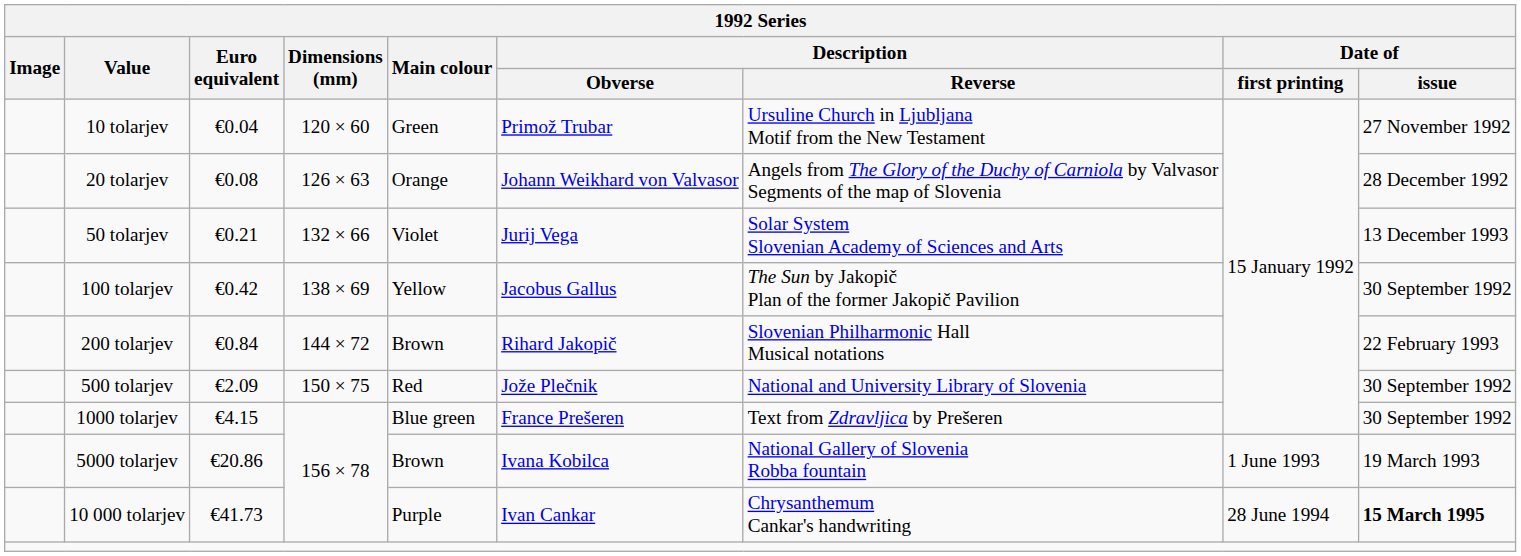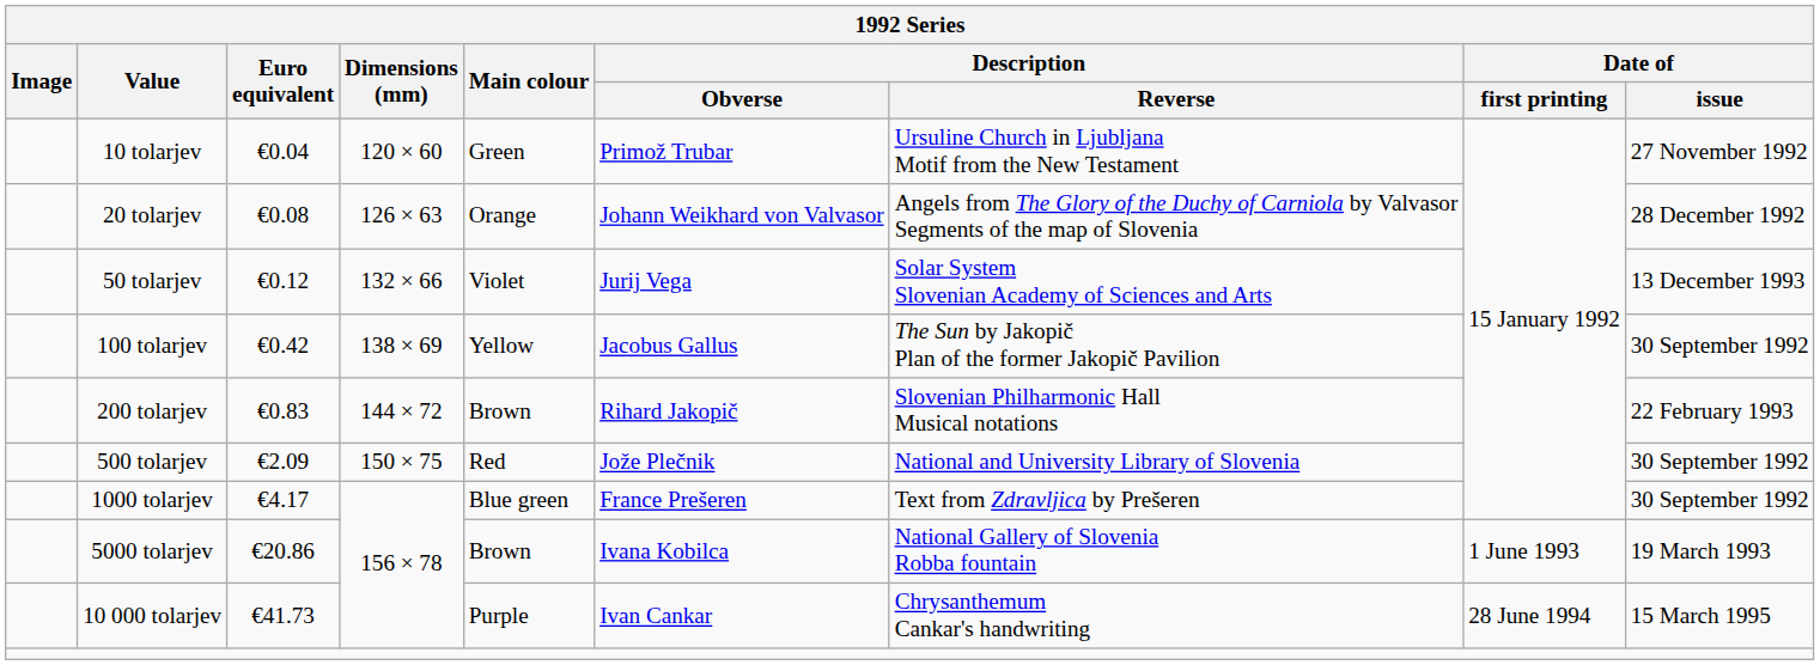50 tolarjev | Euro equivalent: €0.21 -> €0.12
200 tolarjev | Euro equivalent: €0.84 -> €0.83
1000 tolarjev | Euro equivalent: €4.15 -> €4.17
10 000 tolarjev | Date of / issue: bold -> normal
